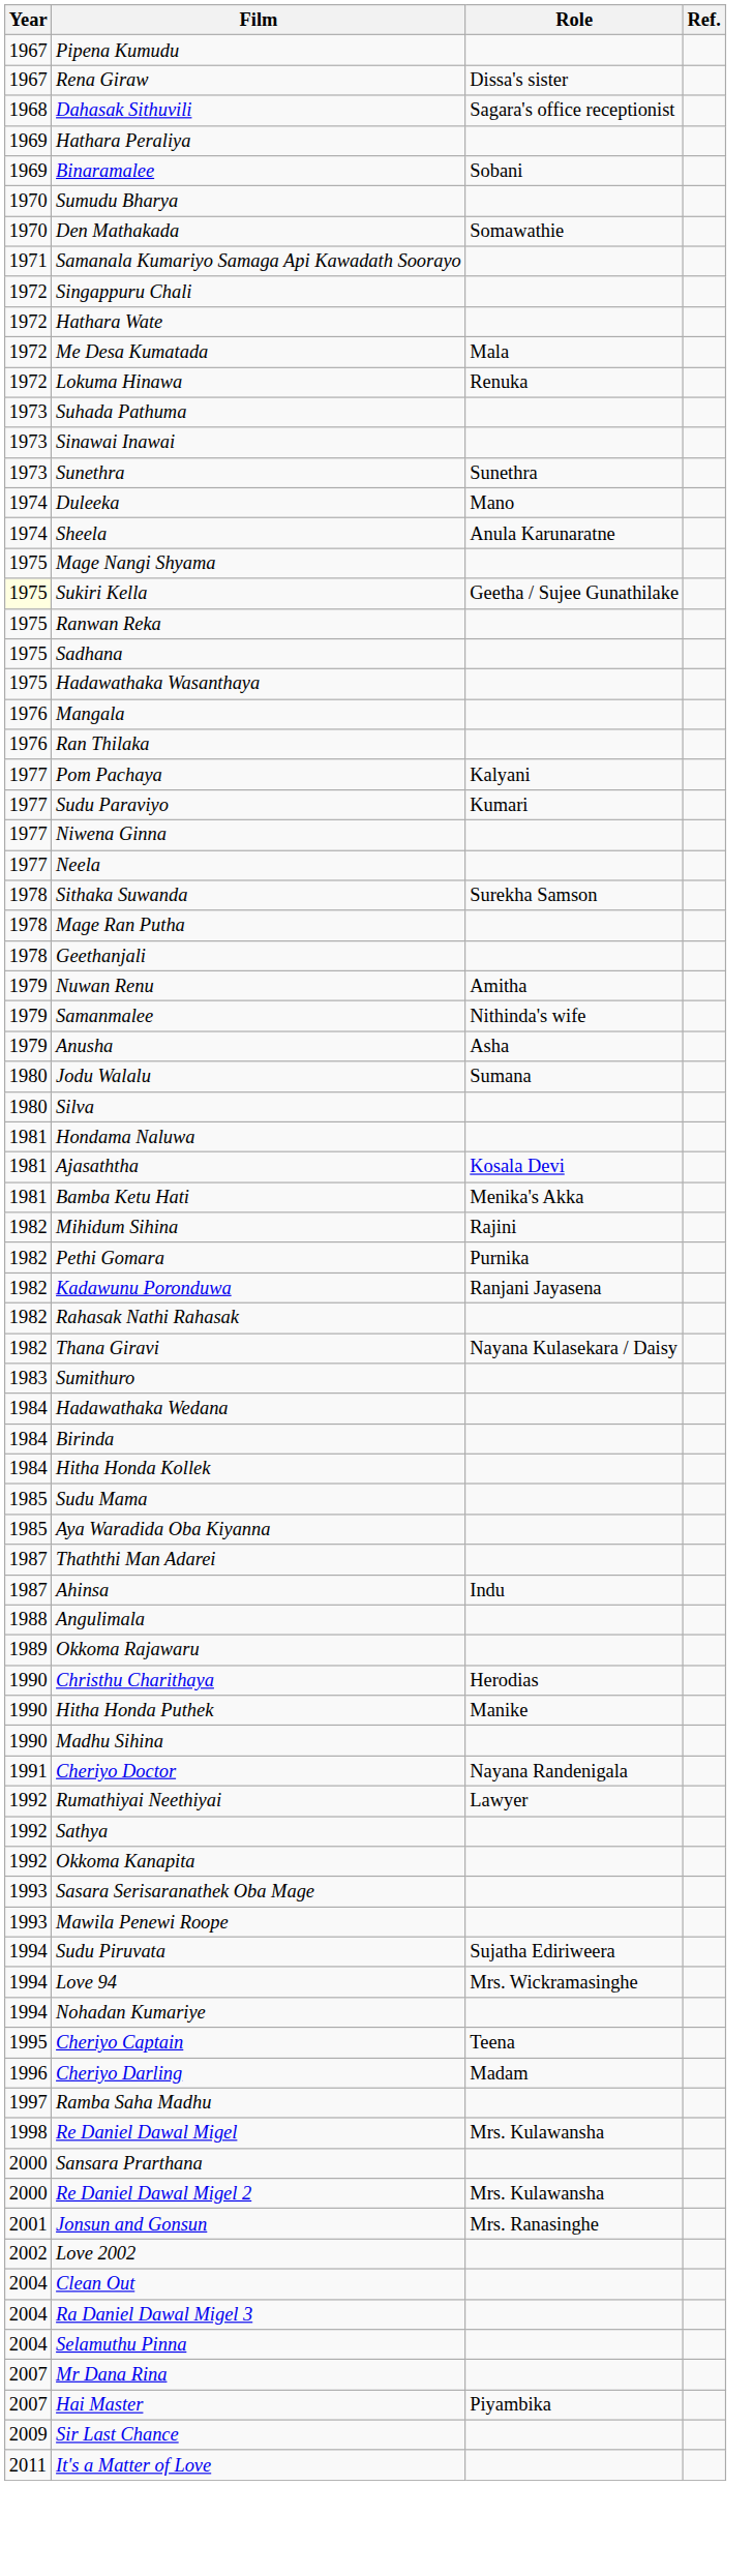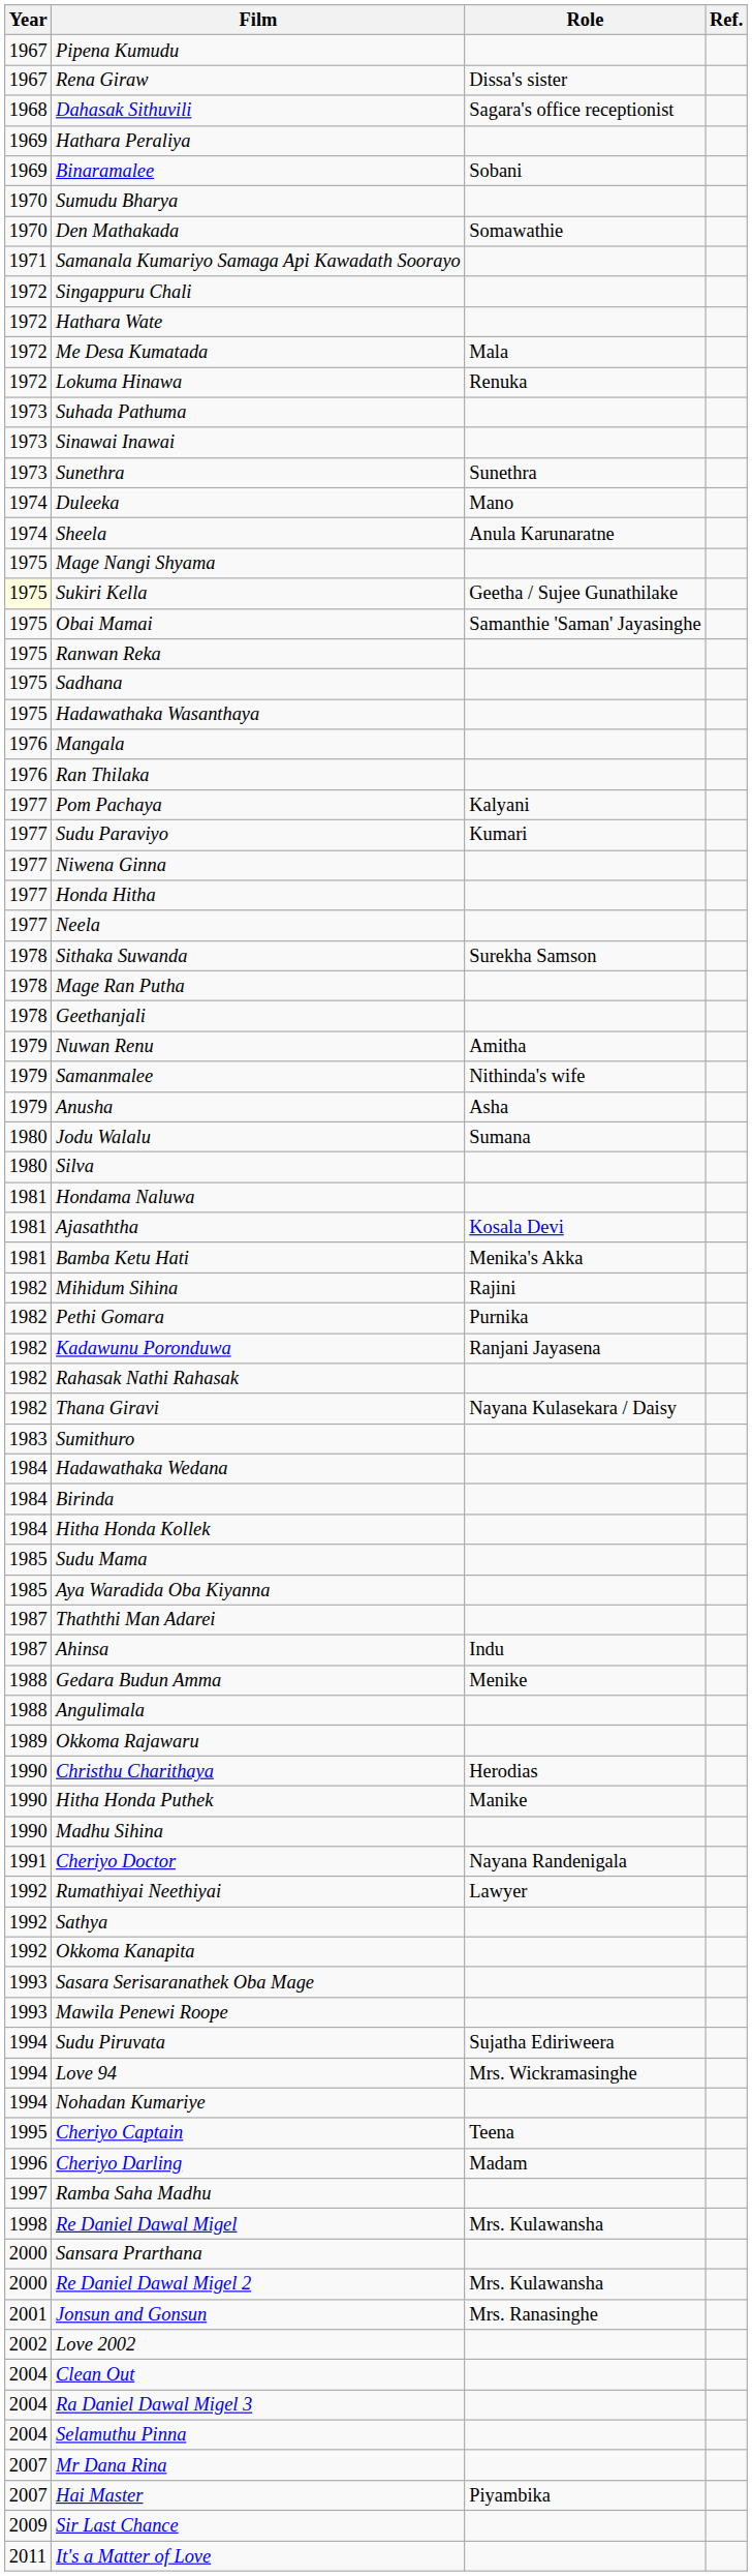+ row: 1975 | Obai Mamai | Samanthie 'Saman' Jayasinghe
+ row: 1977 | Honda Hitha
+ row: 1988 | Gedara Budun Amma | Menike
